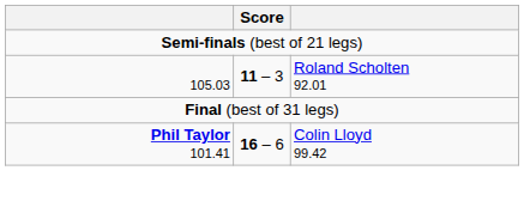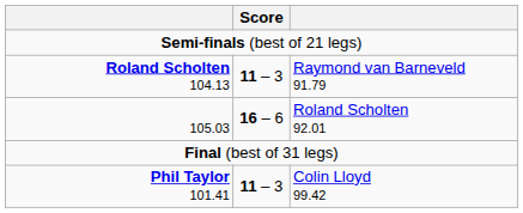+ row: Roland Scholten 104.13 | 11 – 3 | Raymond van Barneveld 91.79
105.03 | Score: 11 – 3 -> 16 – 6
Phil Taylor 101.41 | Score: 16 – 6 -> 11 – 3
